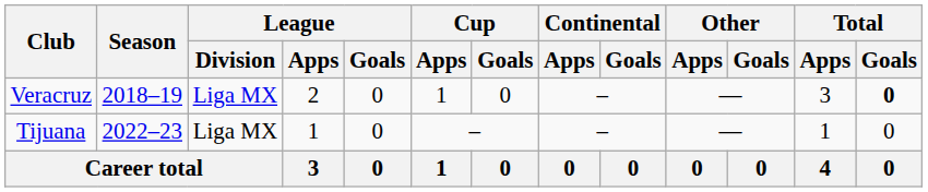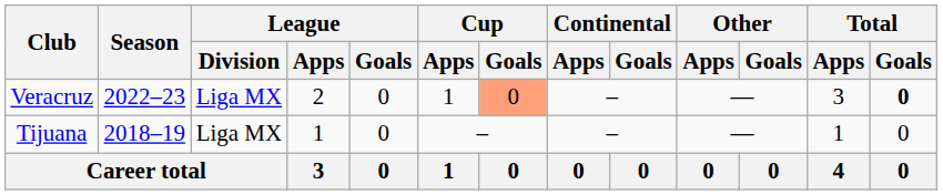Veracruz | Season: 2018–19 -> 2022–23
Veracruz | Cup / Goals: no background -> lightsalmon background
Tijuana | Season: 2022–23 -> 2018–19
